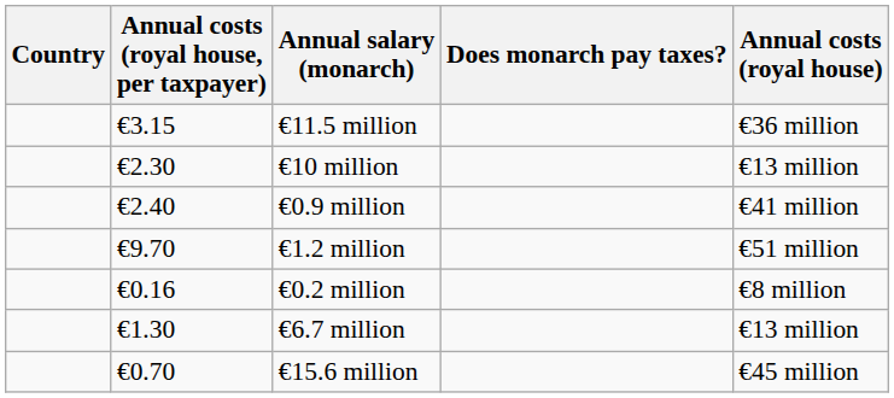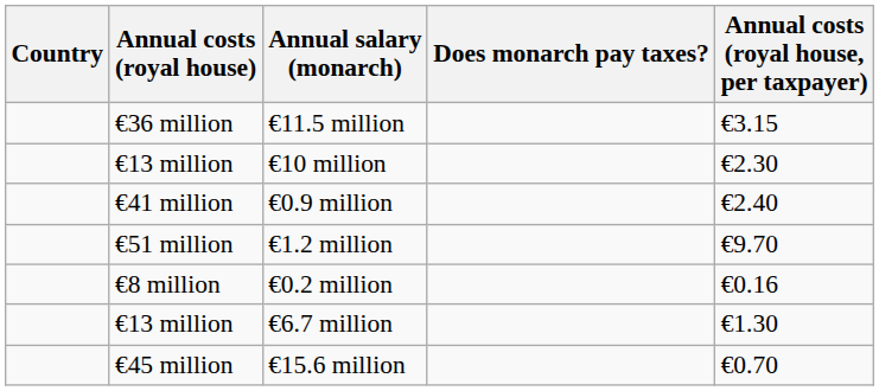columns swapped: Annual costs (royal house) <-> Annual costs (royal house, per taxpayer)
